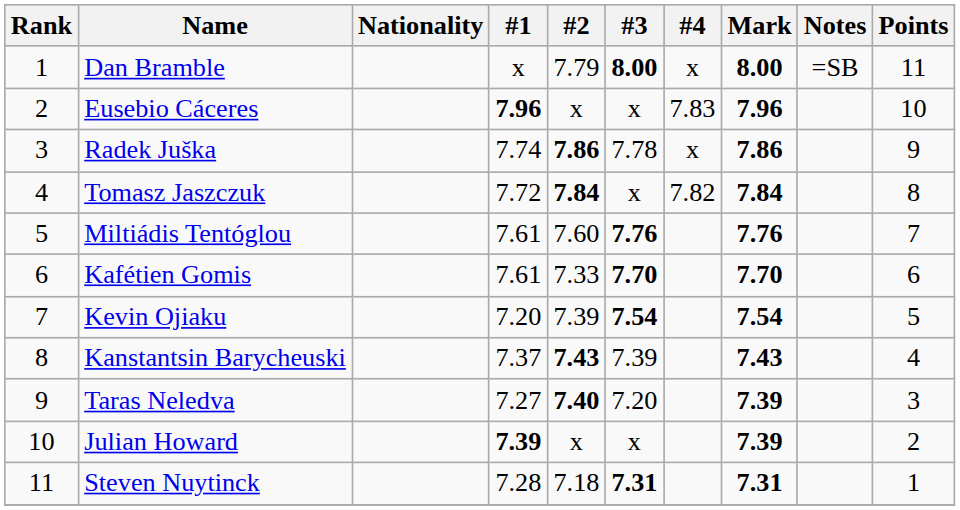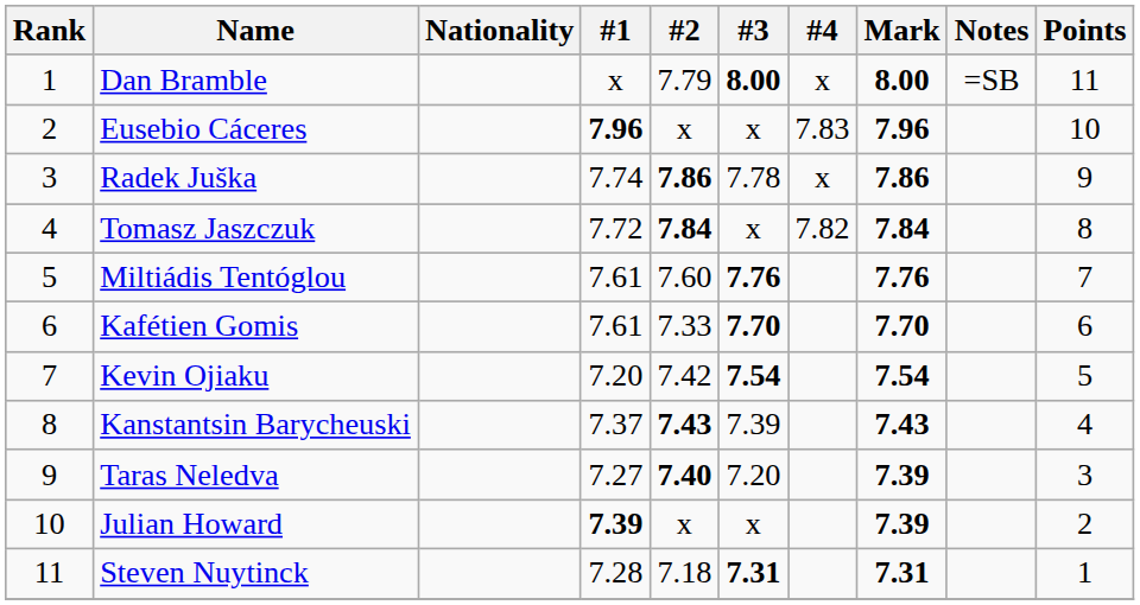Kevin Ojiaku | #2: 7.39 -> 7.42
